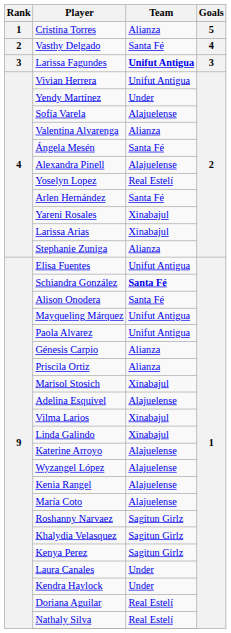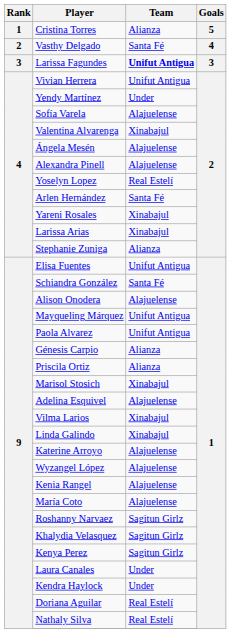Valentina Alvarenga | Team: Alianza -> Xinabajul
Ángela Mesén | Team: Santa Fé -> Alajuelense
Schiandra González | Team: bold -> normal
Alison Onodera | Team: Santa Fé -> Alajuelense
